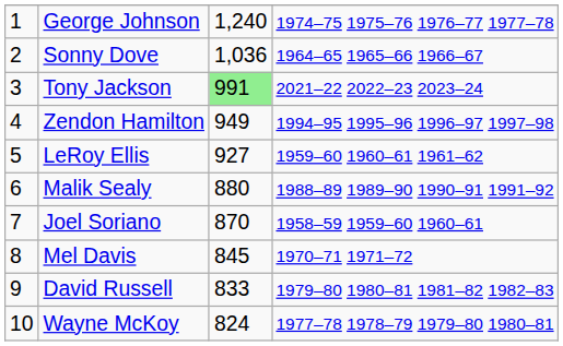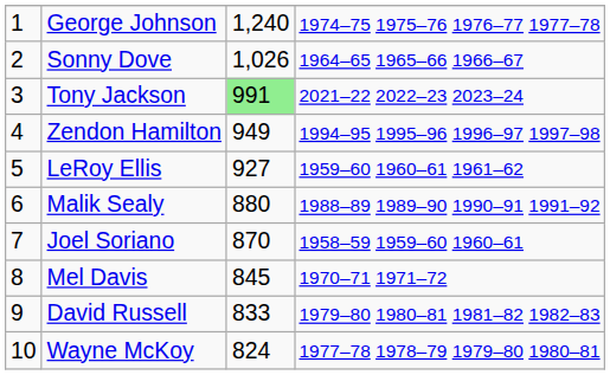Sonny Dove | column 3: 1,036 -> 1,026
